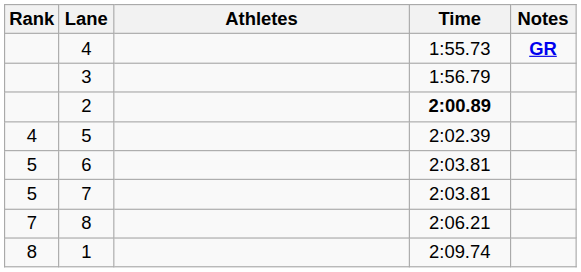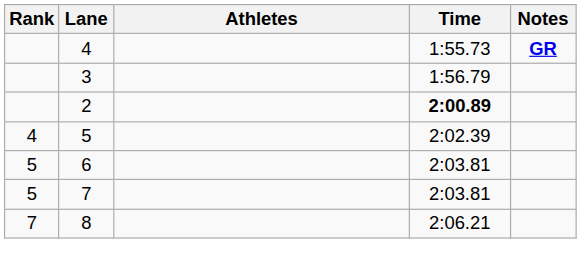- row: 8 | 1 | 2:09.74
